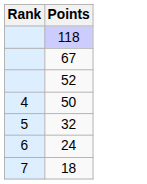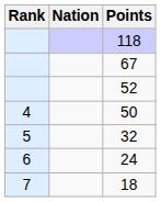+ column: Nation
